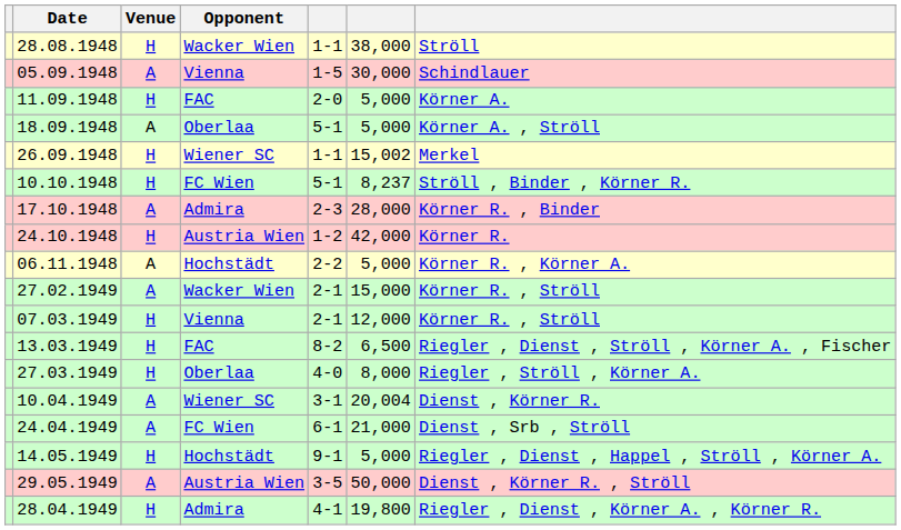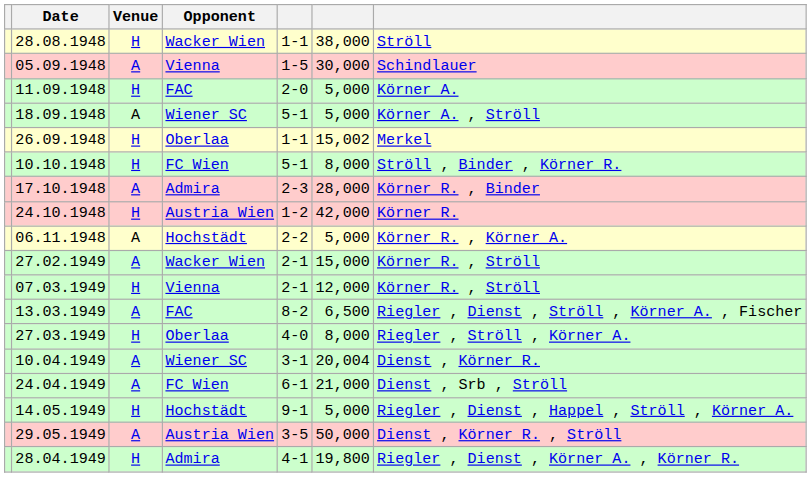18.09.1948 | Opponent: Oberlaa -> Wiener SC
26.09.1948 | Opponent: Wiener SC -> Oberlaa
10.10.1948 | column 6: 8,237 -> 8,000
13.03.1949 | Venue: H -> A
